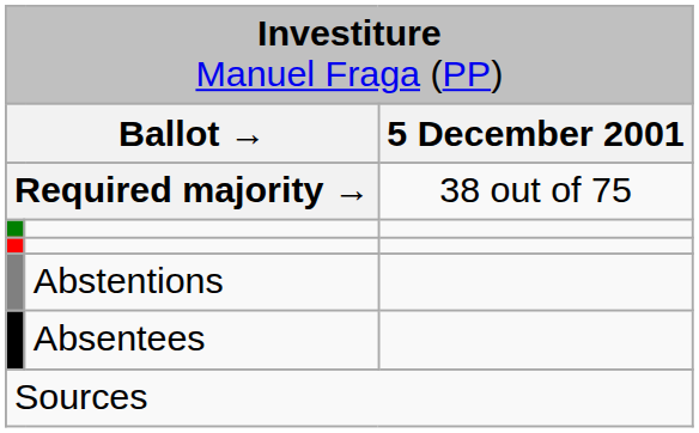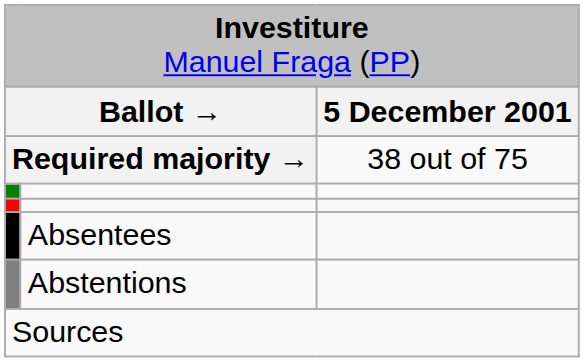rows swapped: Abstentions <-> Absentees
